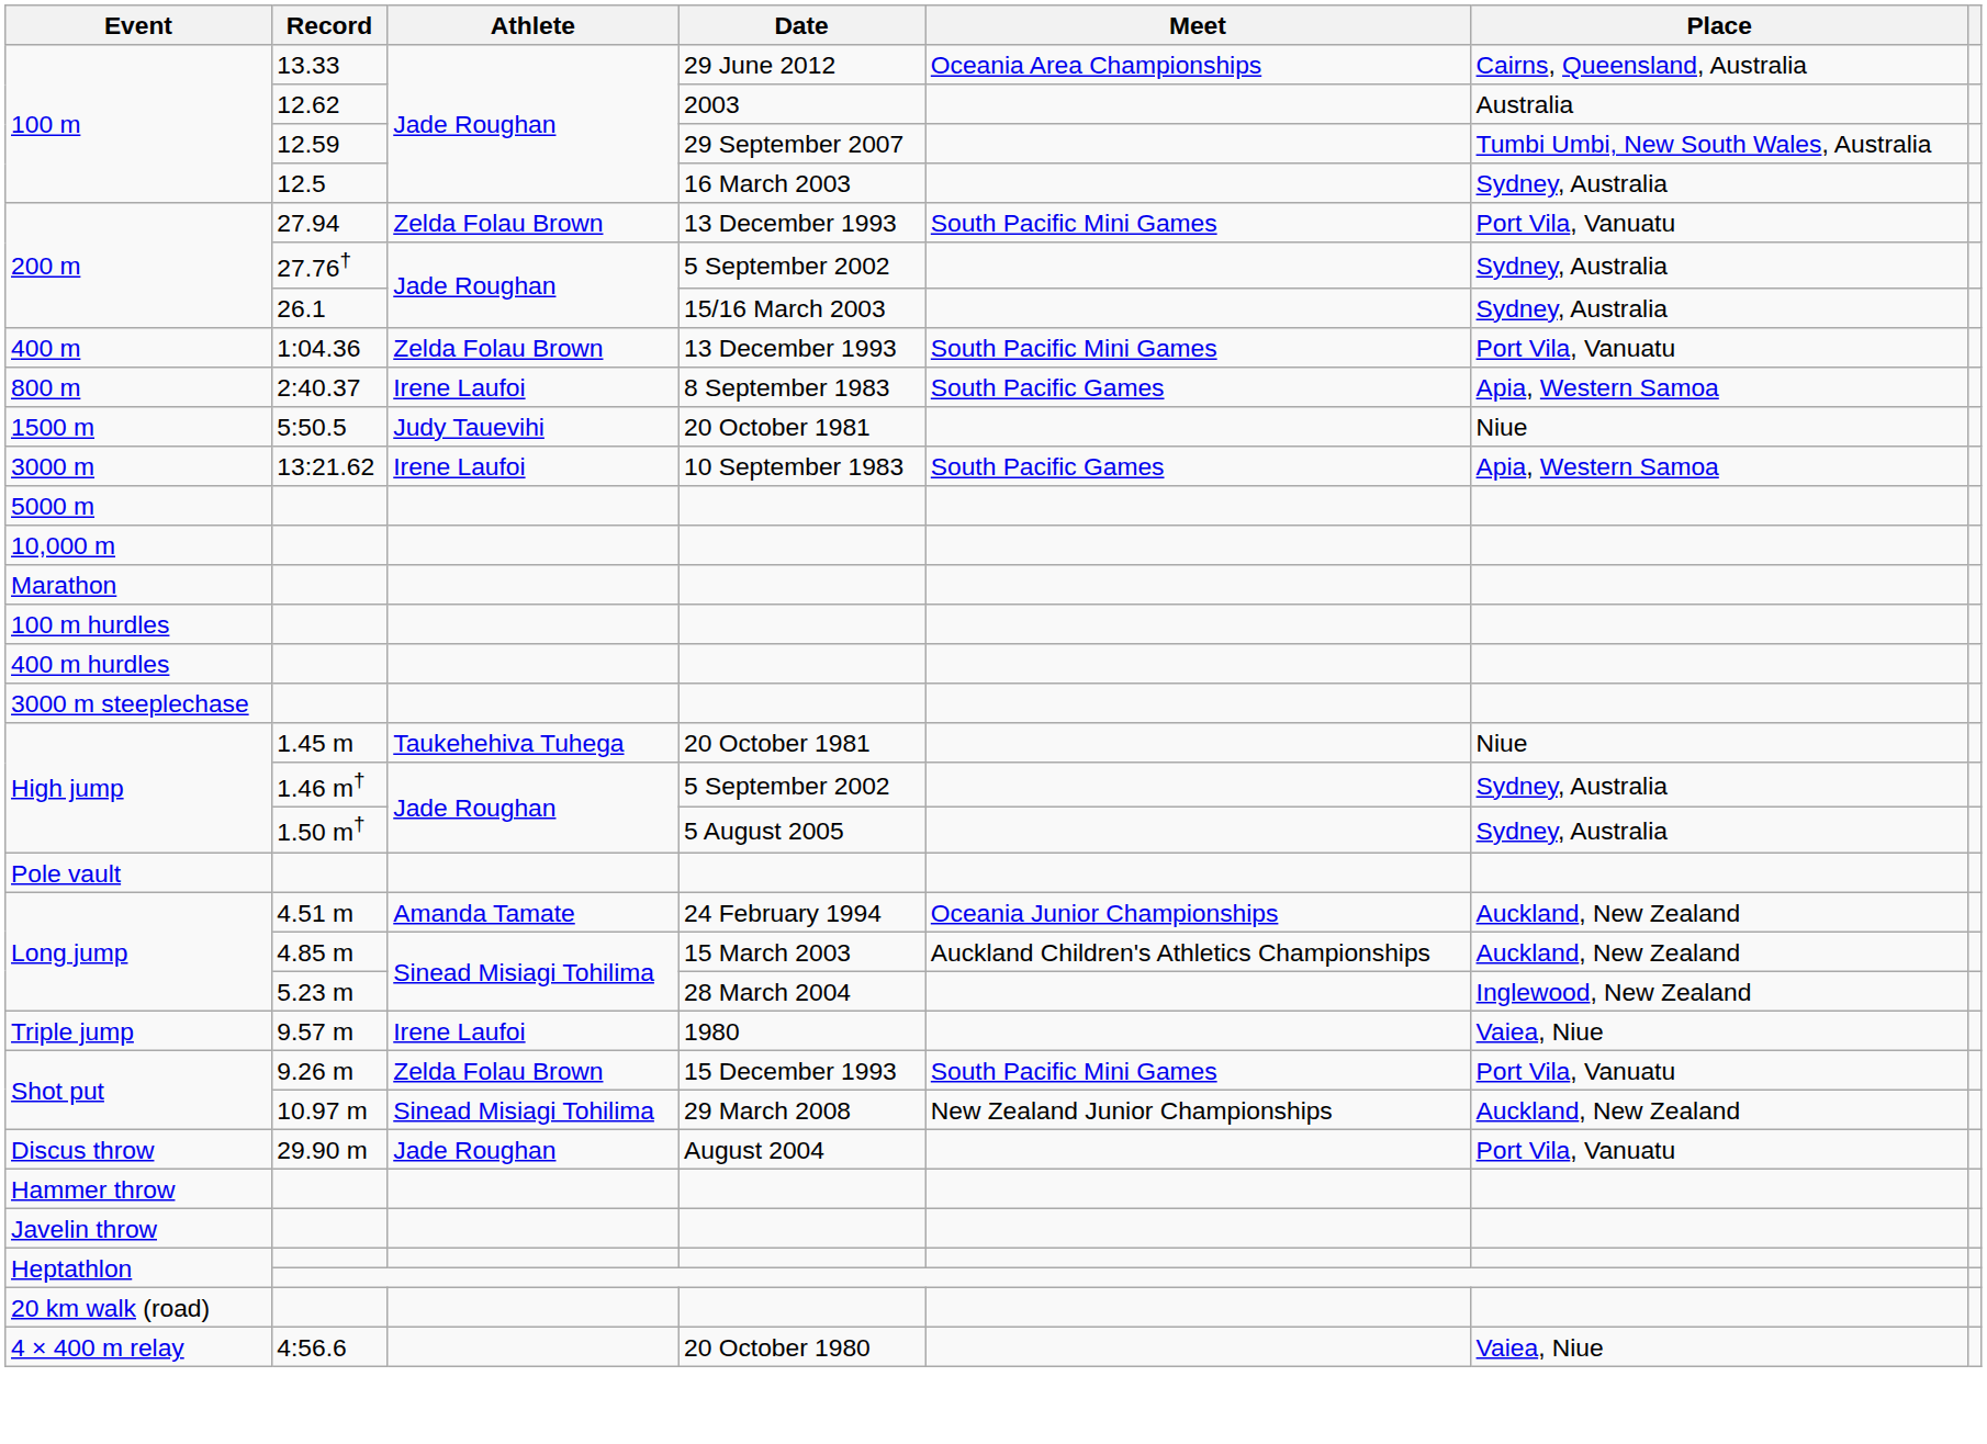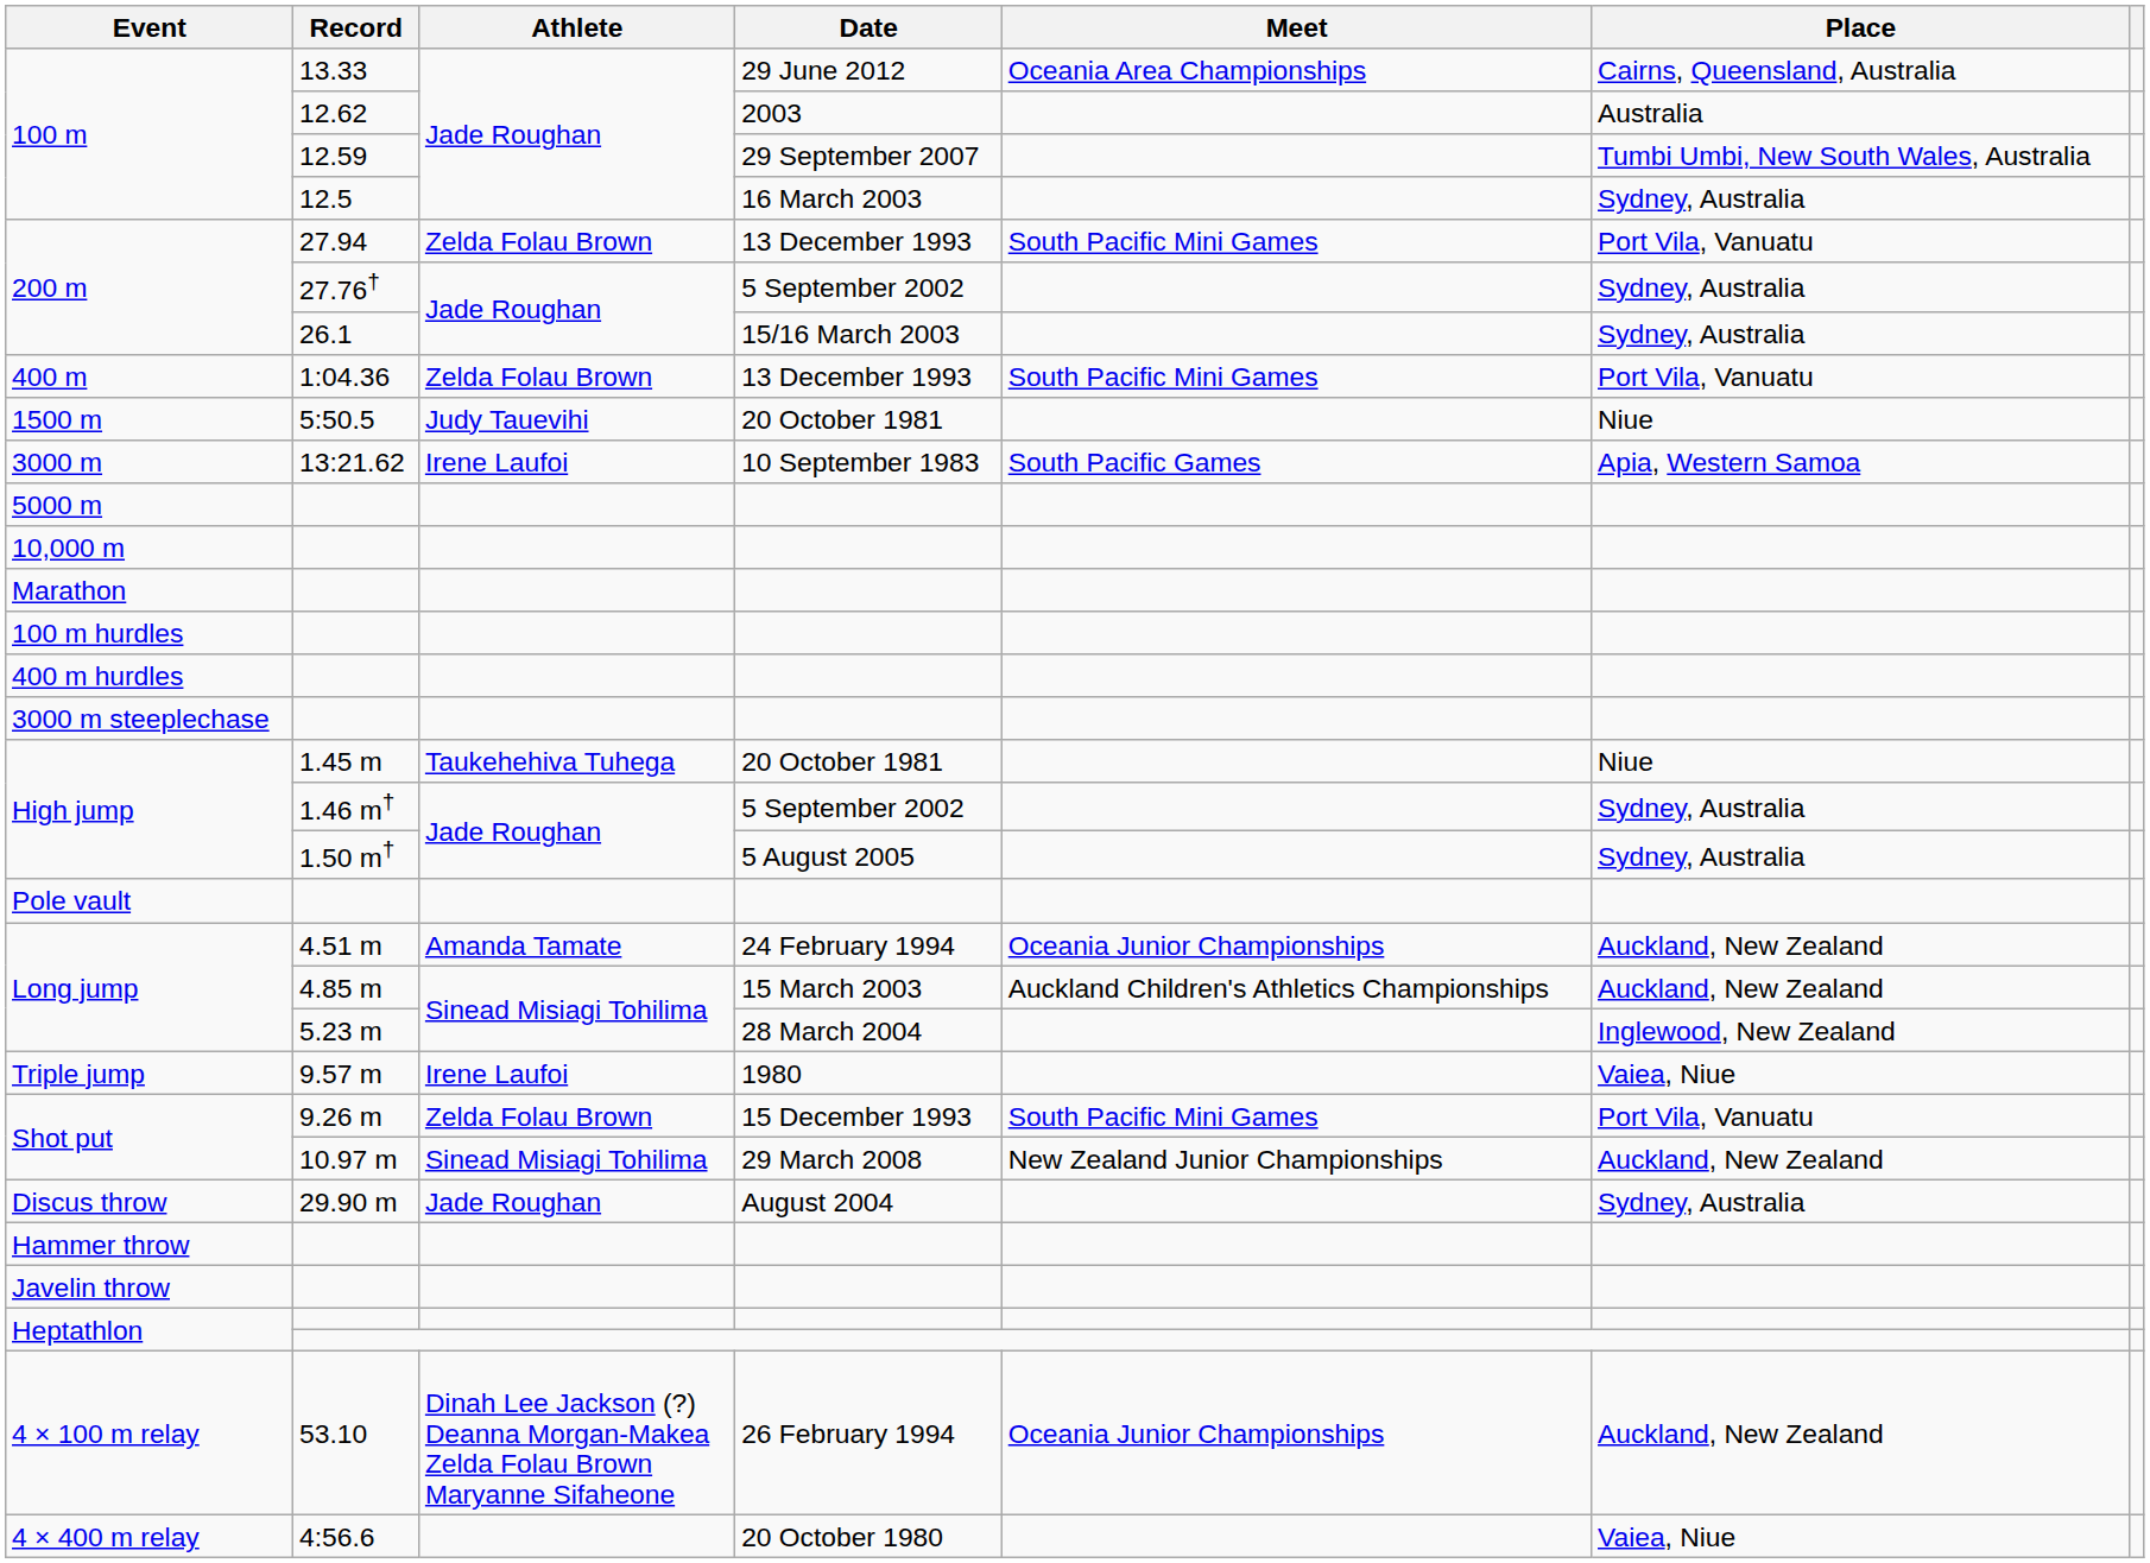- row: 800 m | 2:40.37 | Irene Laufoi | 8 September 1983 | South Pacific Games | Apia, Western Samoa
Discus throw | Place: Port Vila, Vanuatu -> Sydney, Australia
- row: 20 km walk (road)
+ row: 4 × 100 m relay | 53.10 | Dinah Lee Jackson (?) Deanna Morgan-Makea Zelda Folau Brown Maryanne Sifaheone | 26 February 1994 | Oceania Junior Championships | Auckland, New Zealand
